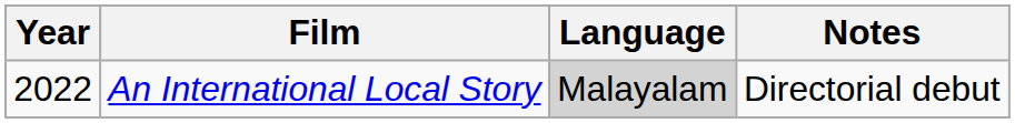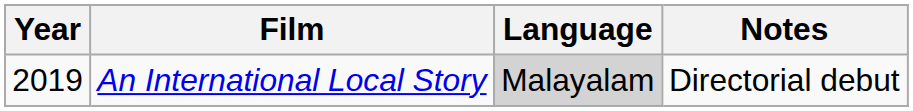An International Local Story | Year: 2022 -> 2019
